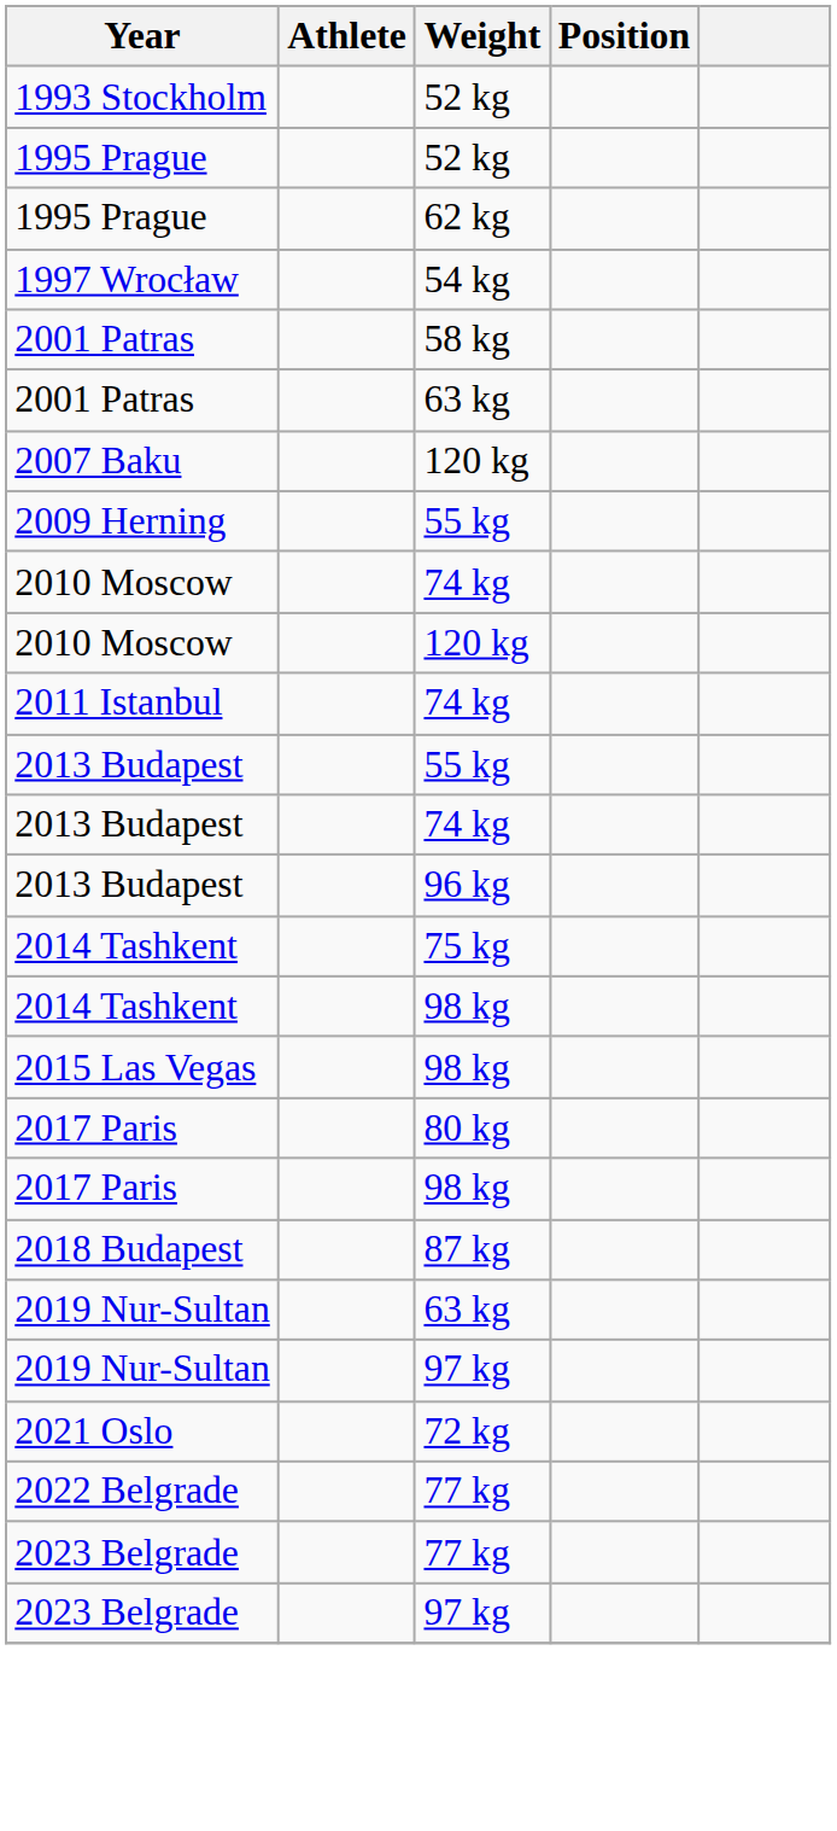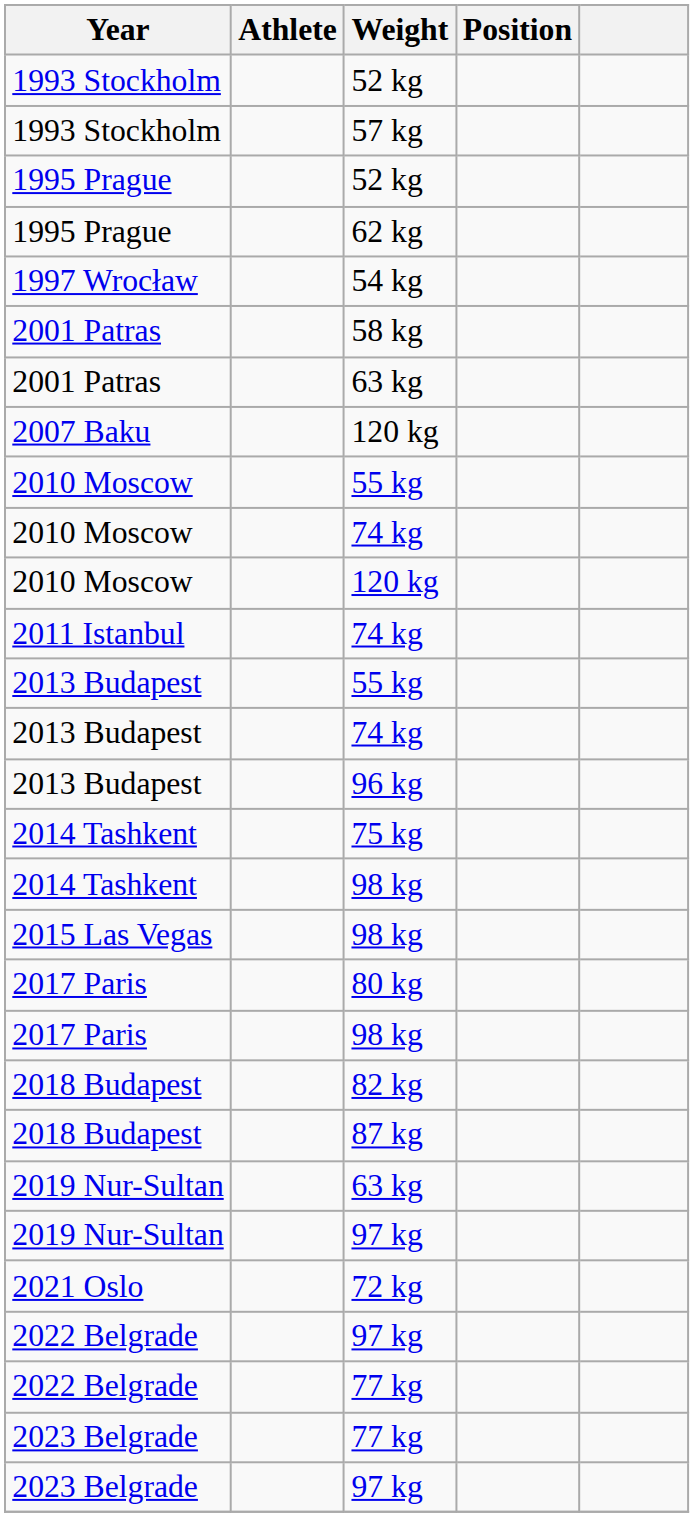+ row: 1993 Stockholm | 57 kg
- row: 2009 Herning | 55 kg
+ row: 2010 Moscow | 55 kg
+ row: 2018 Budapest | 82 kg
+ row: 2022 Belgrade | 97 kg
